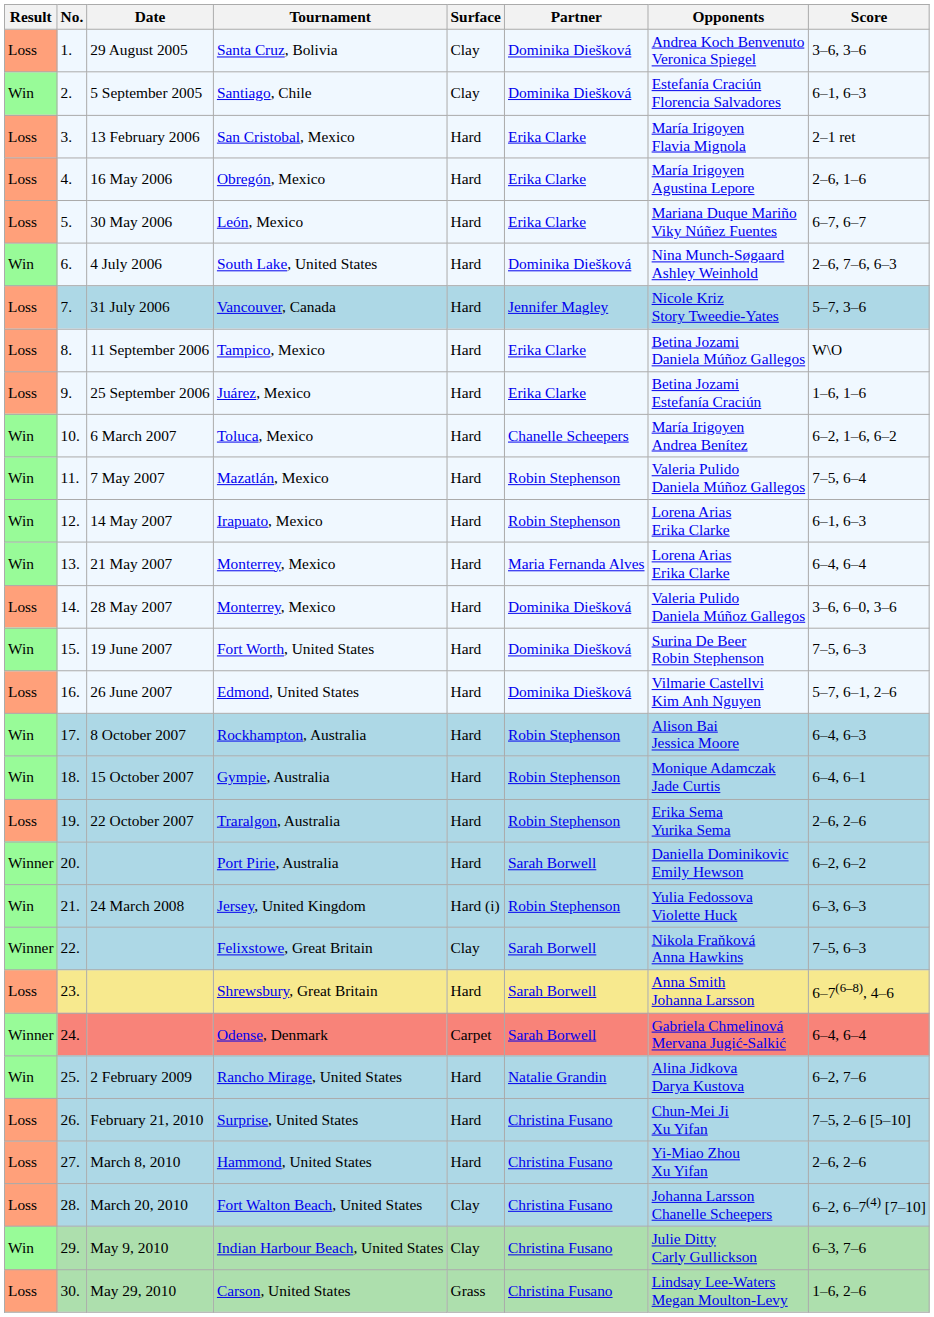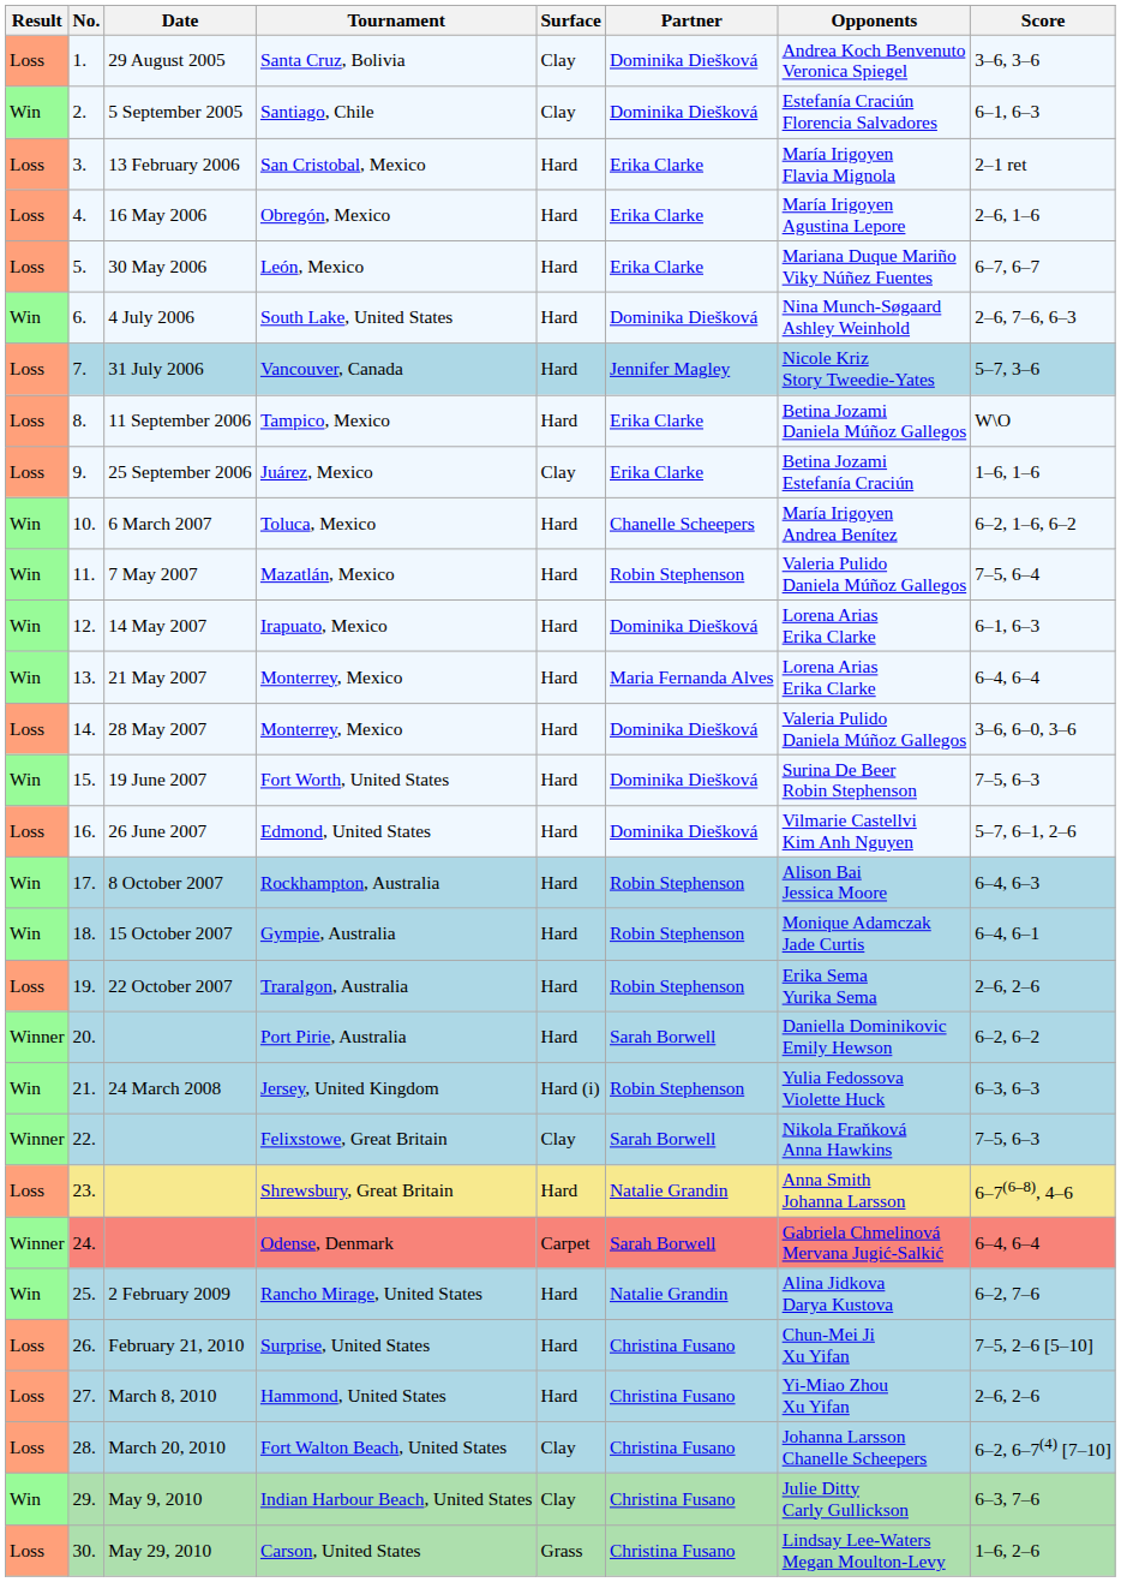Juárez, Mexico | Surface: Hard -> Clay
Irapuato, Mexico | Partner: Robin Stephenson -> Dominika Diešková
Shrewsbury, Great Britain | Partner: Sarah Borwell -> Natalie Grandin
